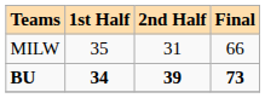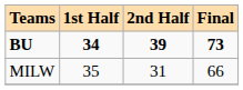rows swapped: BU <-> MILW
